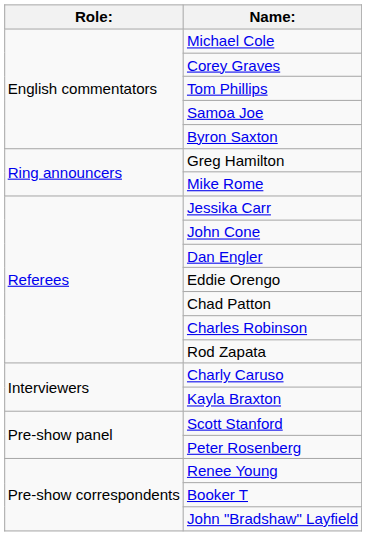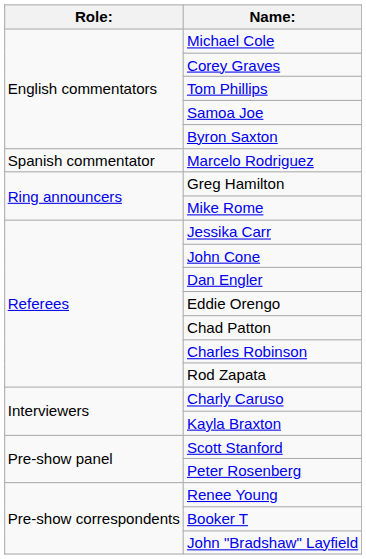+ row: Spanish commentator | Marcelo Rodriguez
